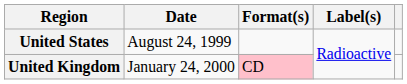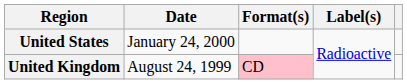United States | Date: August 24, 1999 -> January 24, 2000
United Kingdom | Date: January 24, 2000 -> August 24, 1999
